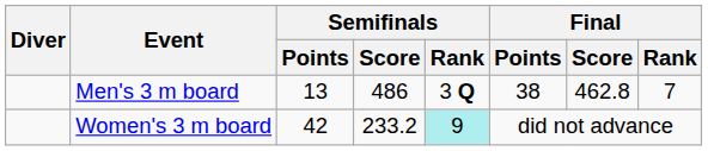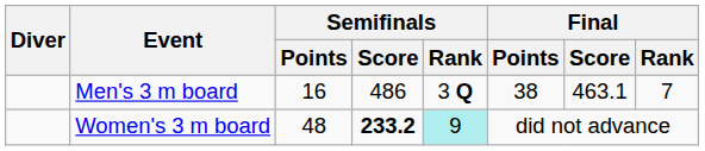Men's 3 m board | Semifinals / Points: 13 -> 16
Men's 3 m board | Final / Score: 462.8 -> 463.1
Women's 3 m board | Semifinals / Points: 42 -> 48
Women's 3 m board | Semifinals / Score: normal -> bold
